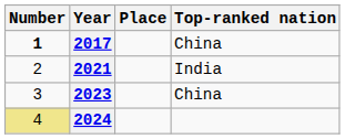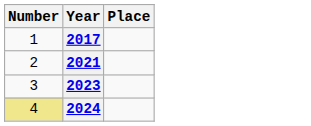- column: Top-ranked nation | China | India | China
2017 | Number: bold -> normal
